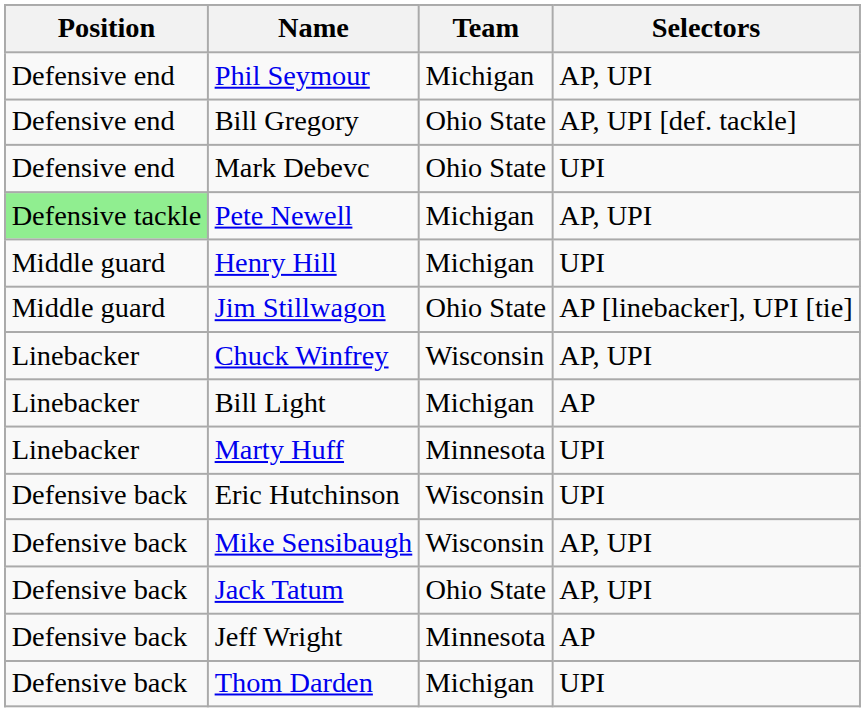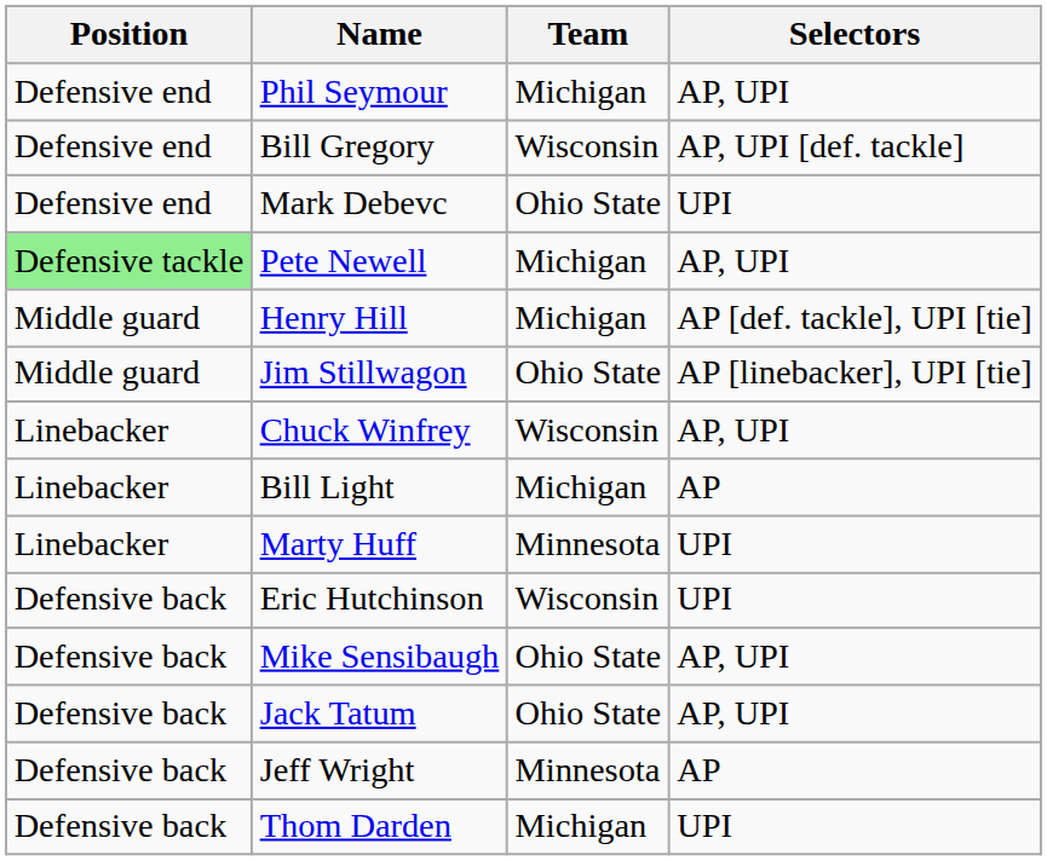Bill Gregory | Team: Ohio State -> Wisconsin
Henry Hill | Selectors: UPI -> AP [def. tackle], UPI [tie]
Mike Sensibaugh | Team: Wisconsin -> Ohio State
